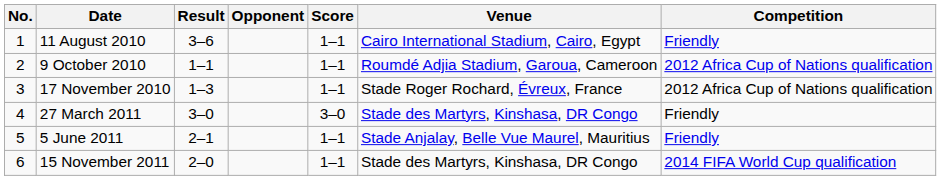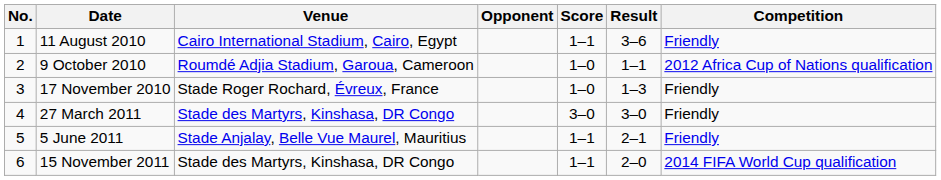columns swapped: Venue <-> Result
9 October 2010 | Score: 1–1 -> 1–0
17 November 2010 | Score: 1–1 -> 1–0
17 November 2010 | Competition: 2012 Africa Cup of Nations qualification -> Friendly
